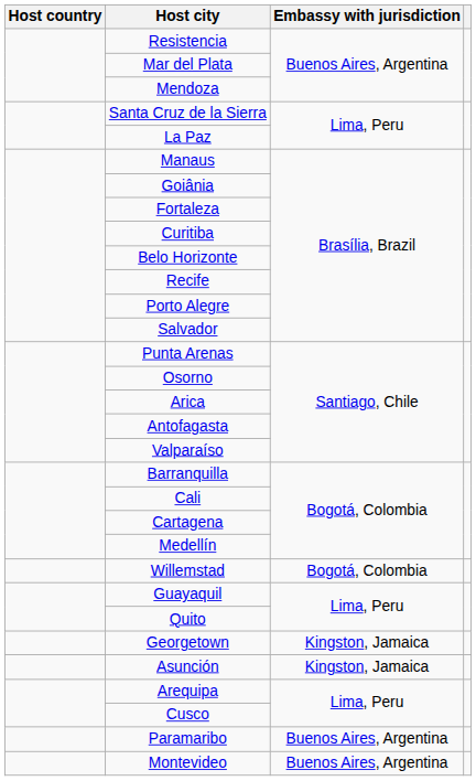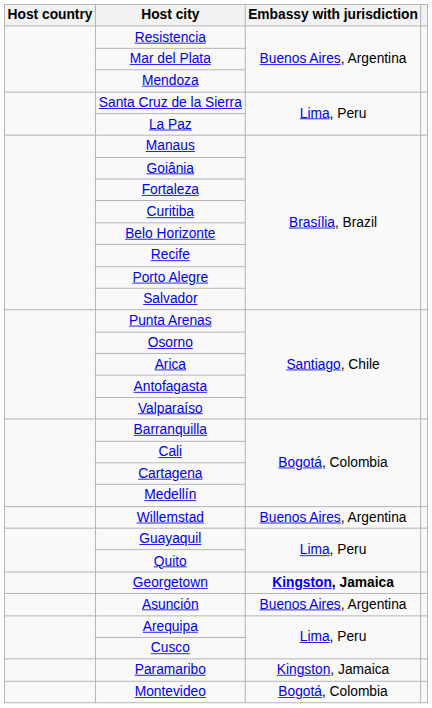Willemstad | Embassy with jurisdiction: Bogotá, Colombia -> Buenos Aires, Argentina
Georgetown | Embassy with jurisdiction: normal -> bold
Asunción | Embassy with jurisdiction: Kingston, Jamaica -> Buenos Aires, Argentina
Paramaribo | Embassy with jurisdiction: Buenos Aires, Argentina -> Kingston, Jamaica
Montevideo | Embassy with jurisdiction: Buenos Aires, Argentina -> Bogotá, Colombia
